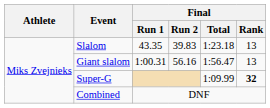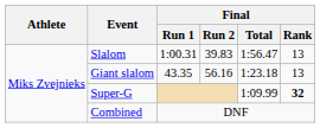Slalom | Final / Run 1: 43.35 -> 1:00.31
Slalom | Final / Total: 1:23.18 -> 1:56.47
Giant slalom | Final / Run 1: 1:00.31 -> 43.35
Giant slalom | Final / Total: 1:56.47 -> 1:23.18
